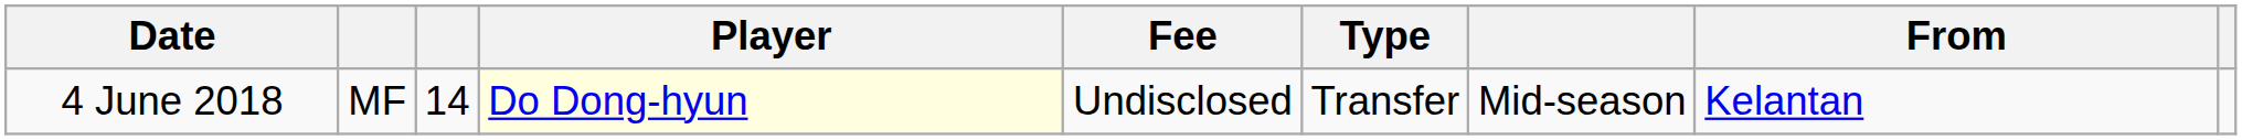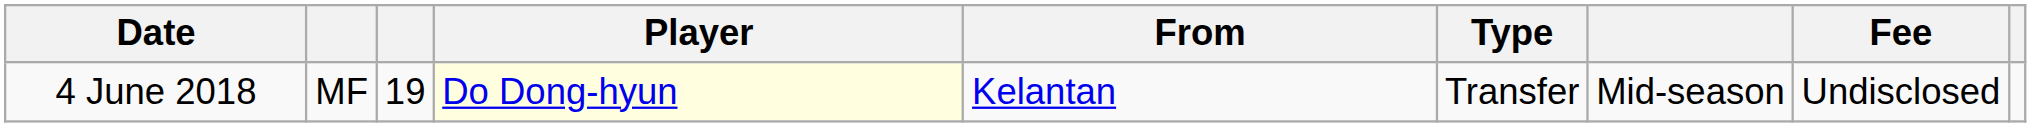columns swapped: From <-> Fee
4 June 2018 | column 3: 14 -> 19
